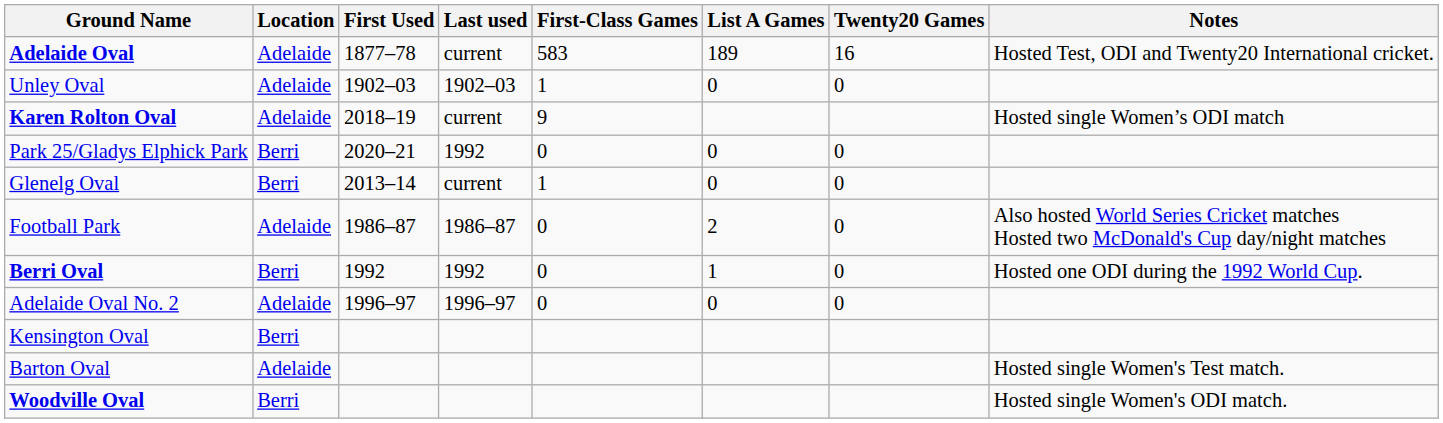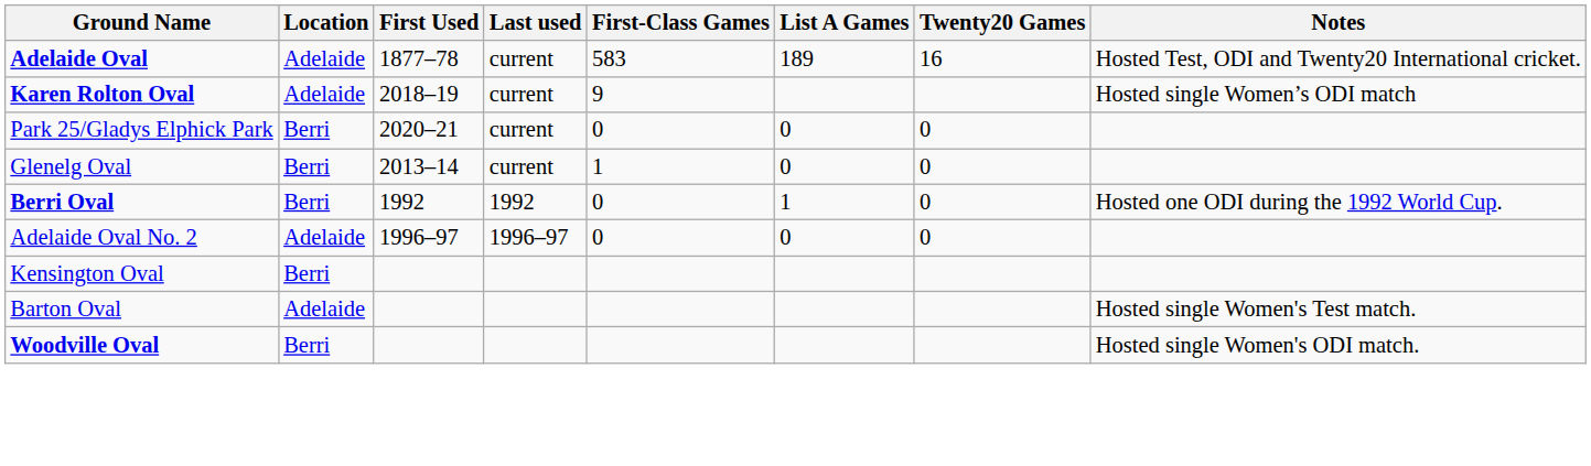- row: Unley Oval | Adelaide | 1902–03 | 1902–03 | 1 | 0 | 0
Park 25/Gladys Elphick Park | Last used: 1992 -> current
- row: Football Park | Adelaide | 1986–87 | 1986–87 | 0 | 2 | 0 | Also hosted World Series Cricket matches Hosted two McDonald's Cup day/night matches
